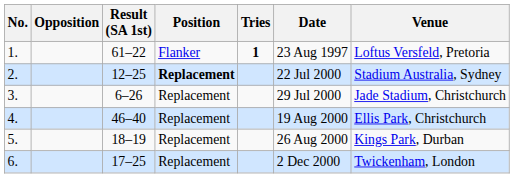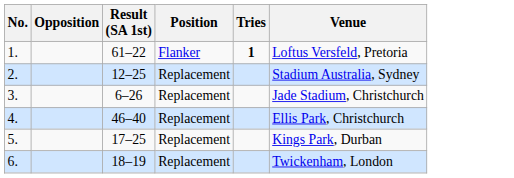- column: Date | 23 Aug 1997 | 22 Jul 2000 | 29 Jul 2000 | 19 Aug 2000 | 26 Aug 2000 | 2 Dec 2000
2. | Position: bold -> normal
5. | Result (SA 1st): 18–19 -> 17–25
6. | Result (SA 1st): 17–25 -> 18–19
